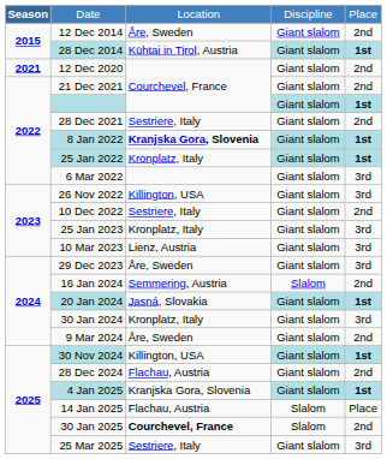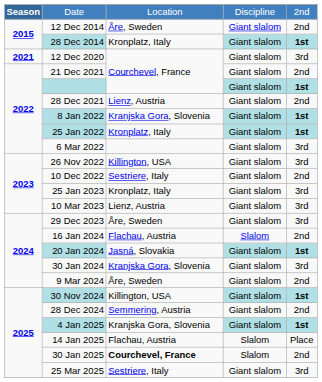Date | column 5: Place -> 2nd
28 Dec 2014 | column 3: Kühtai in Tirol, Austria -> Kronplatz, Italy
12 Dec 2020 | column 5: 2nd -> 3rd
28 Dec 2021 | column 3: Sestriere, Italy -> Lienz, Austria
8 Jan 2022 | column 3: bold -> normal
16 Jan 2024 | column 3: Semmering, Austria -> Flachau, Austria
30 Jan 2024 | column 3: Kronplatz, Italy -> Kranjska Gora, Slovenia
28 Dec 2024 | column 3: Flachau, Austria -> Semmering, Austria
